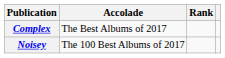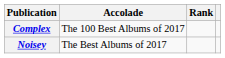Complex | Accolade: The Best Albums of 2017 -> The 100 Best Albums of 2017
Noisey | Accolade: The 100 Best Albums of 2017 -> The Best Albums of 2017
